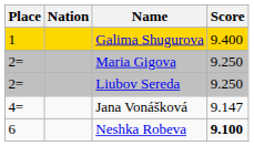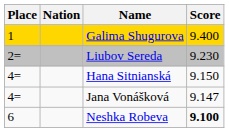- row: 2= | Maria Gigova | 9.250
Liubov Sereda | Score: 9.250 -> 9.230
+ row: 4= | Hana Sitnianská | 9.150
